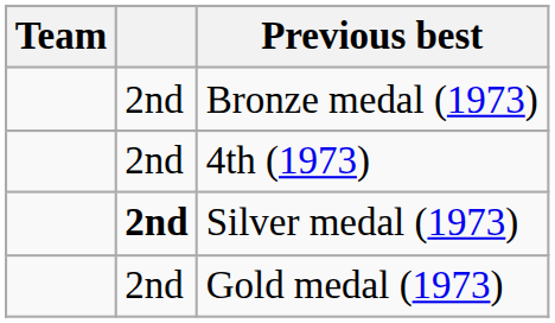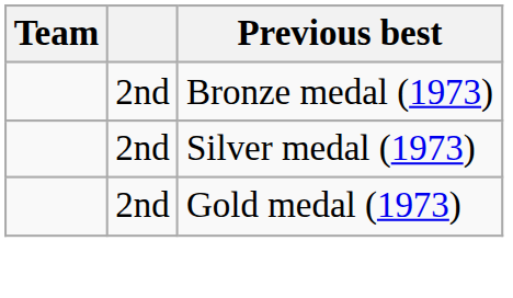- row: 2nd | 4th (1973)
Silver medal (1973) | column 2: bold -> normal
